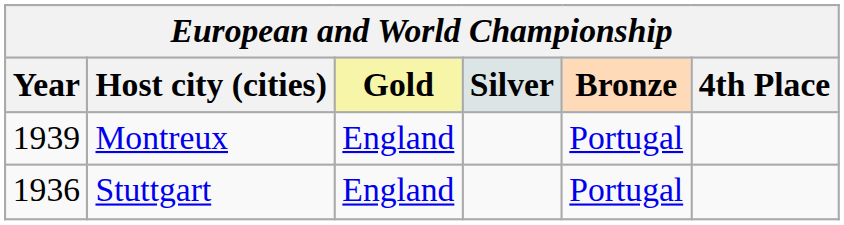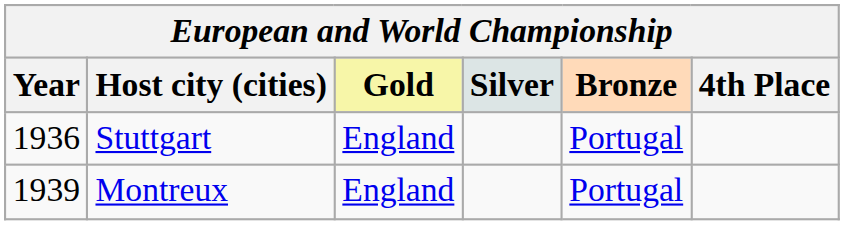rows swapped: Stuttgart <-> Montreux
